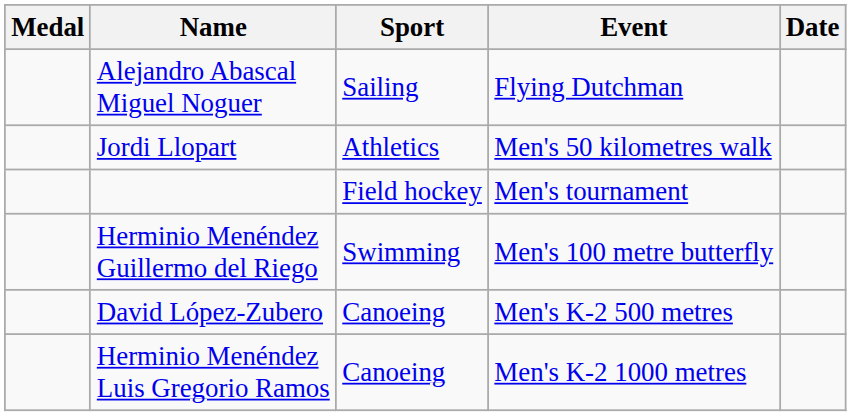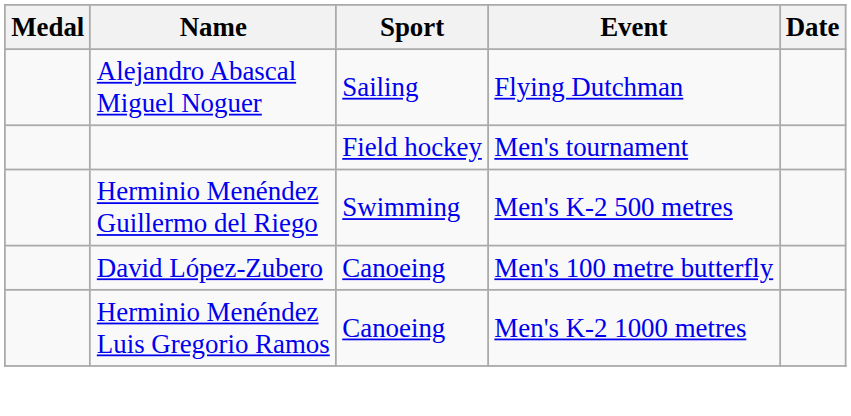- row: Jordi Llopart | Athletics | Men's 50 kilometres walk
Herminio Menéndez Guillermo del Riego | Event: Men's 100 metre butterfly -> Men's K-2 500 metres
David López-Zubero | Event: Men's K-2 500 metres -> Men's 100 metre butterfly
